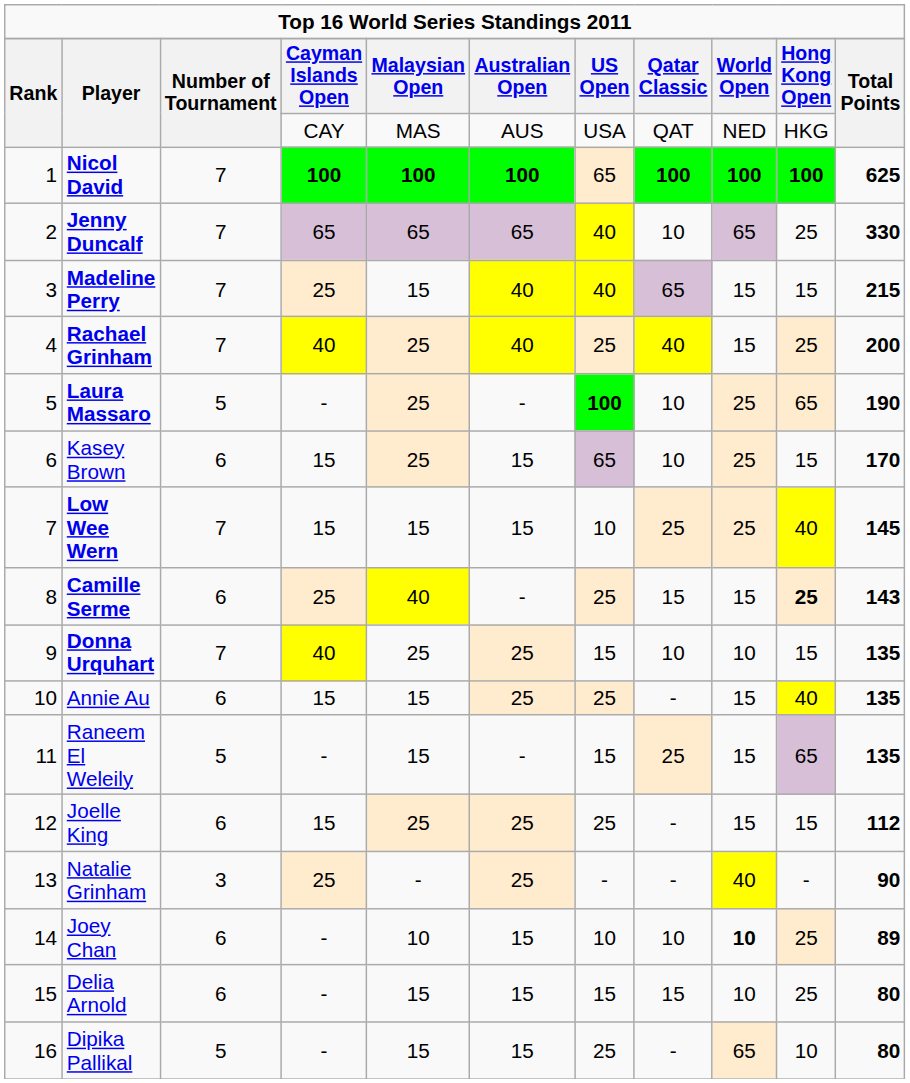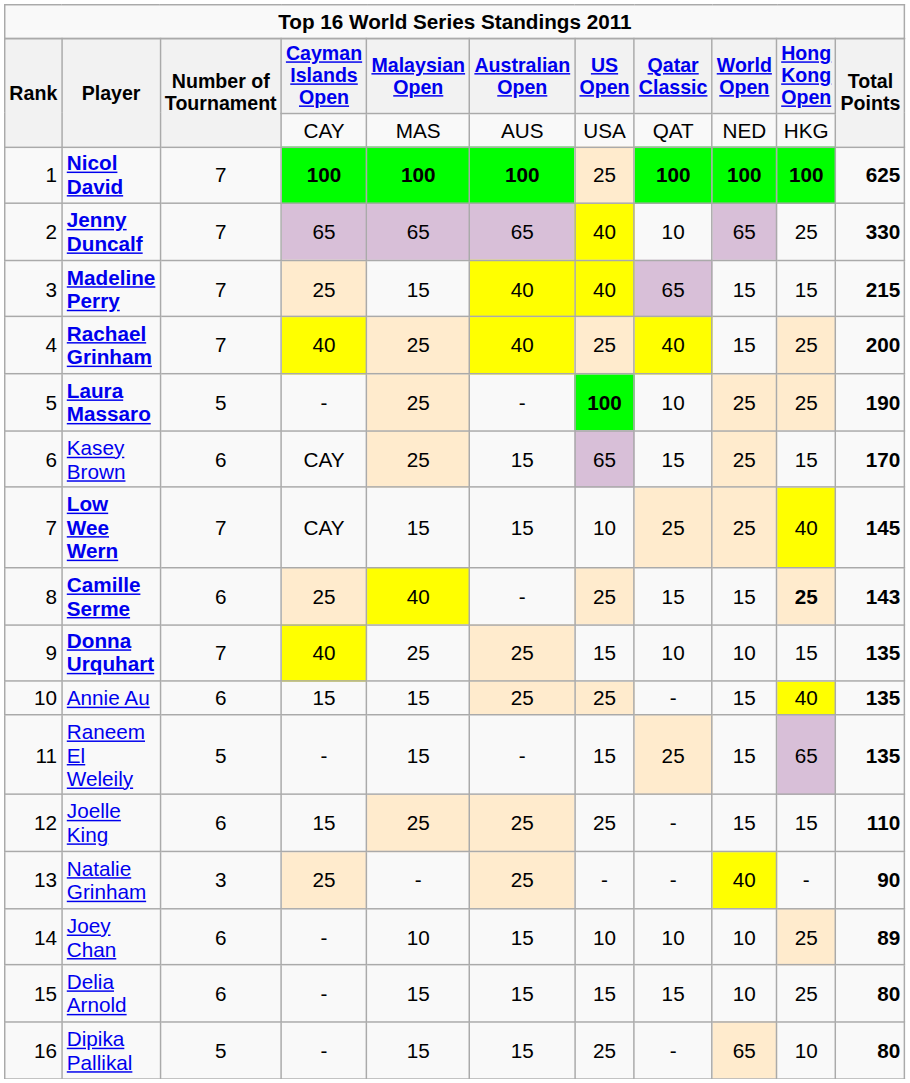Nicol David | column 7: 65 -> 25
Laura Massaro | column 10: 65 -> 25
Kasey Brown | column 4: 15 -> CAY
Kasey Brown | column 8: 10 -> 15
Low Wee Wern | column 4: 15 -> CAY
Joelle King | column 11: 112 -> 110
Joey Chan | column 9: bold -> normal
